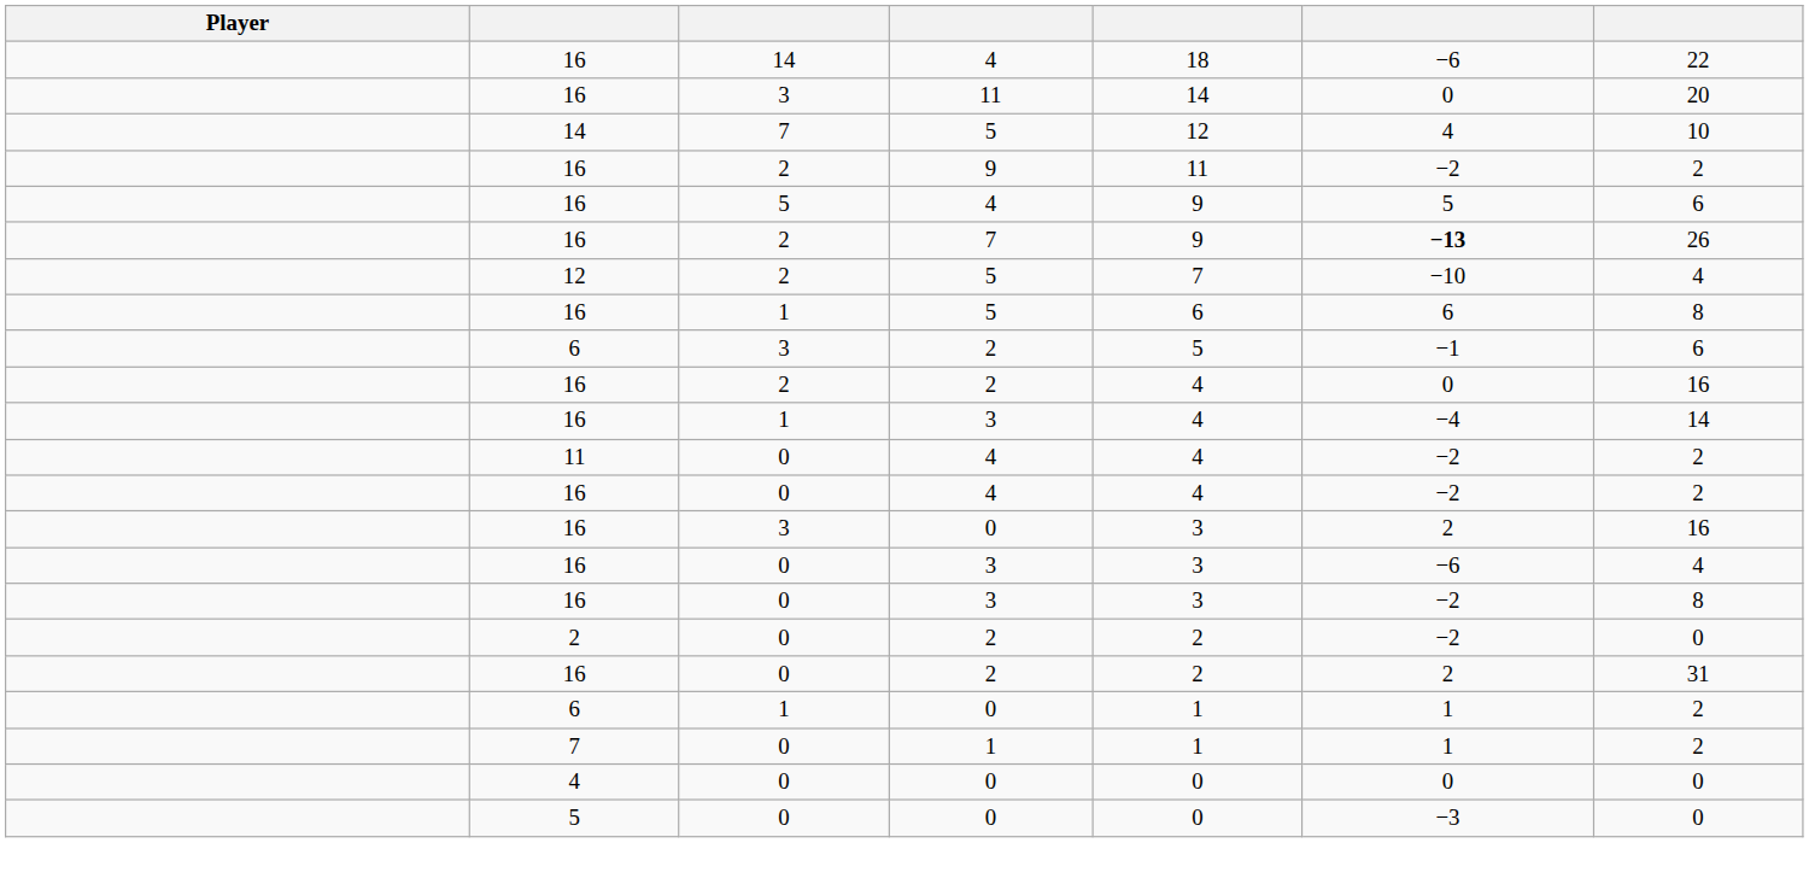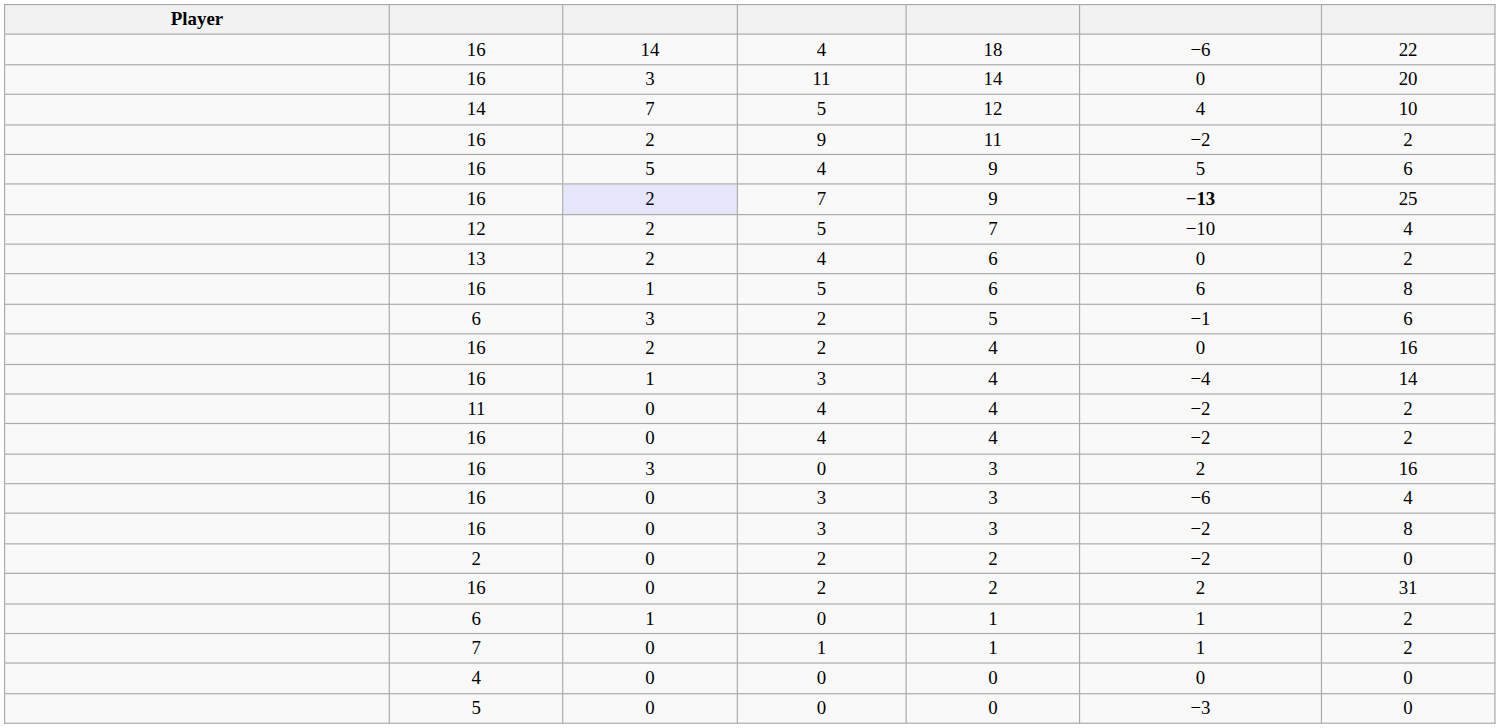16 / 7 | column 3: no background -> lavender background
16 / 7 | column 7: 26 -> 25
+ row: 13 | 2 | 4 | 6 | 0 | 2
